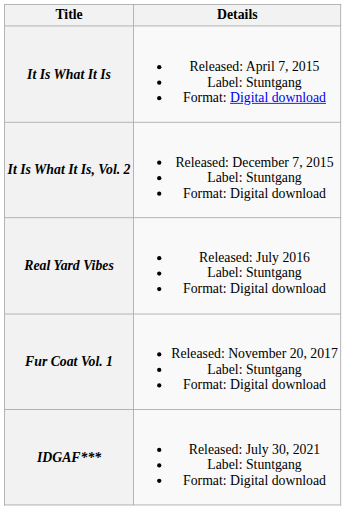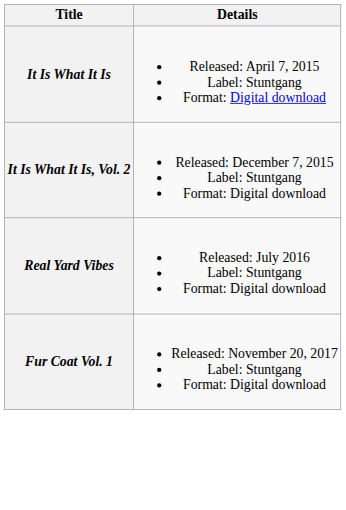- row: IDGAF*** | Released: July 30, 2021 Label: Stuntgang Format: Digital download
